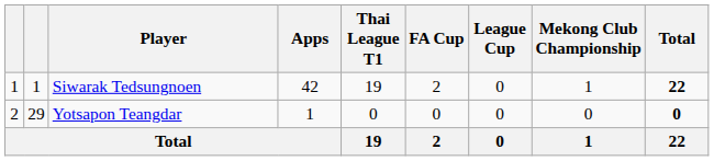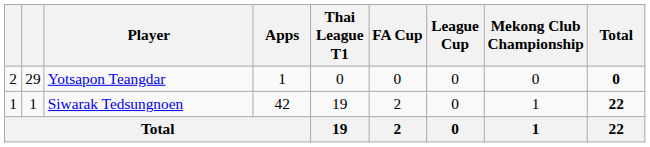rows swapped: Siwarak Tedsungnoen <-> Yotsapon Teangdar
